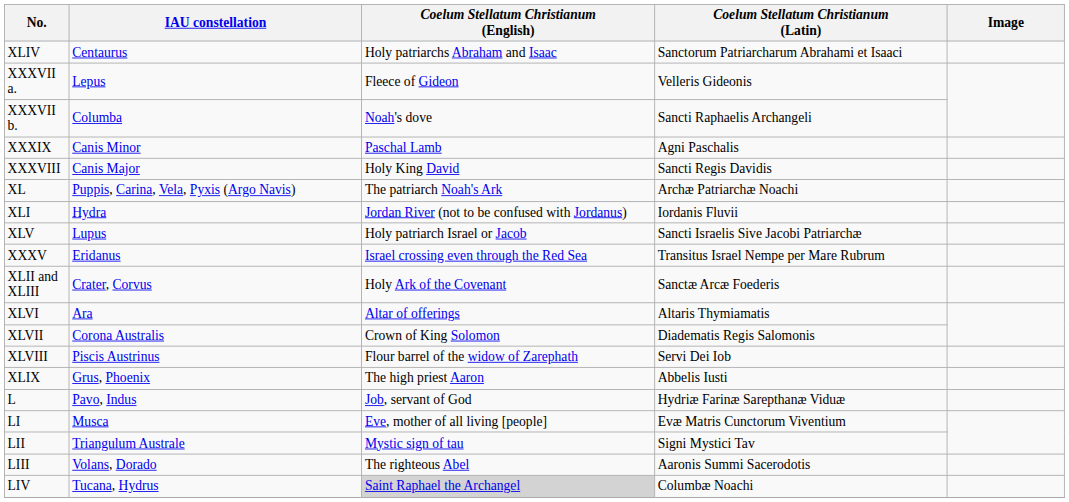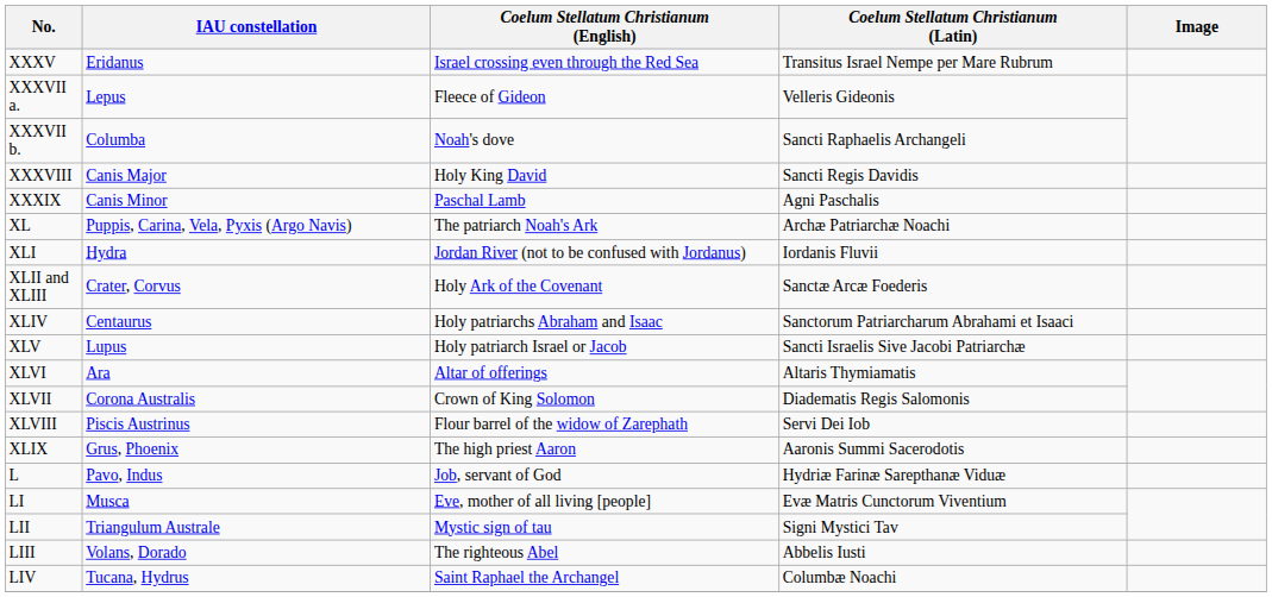rows swapped: XXXV <-> XLIV
rows swapped: XXXVIII <-> XXXIX
rows swapped: XLII and XLIII <-> XLV
XLIX | Coelum Stellatum Christianum (Latin): Abbelis Iusti -> Aaronis Summi Sacerodotis
LIII | Coelum Stellatum Christianum (Latin): Aaronis Summi Sacerodotis -> Abbelis Iusti
LIV | Coelum Stellatum Christianum (English): lightgrey background -> no background
